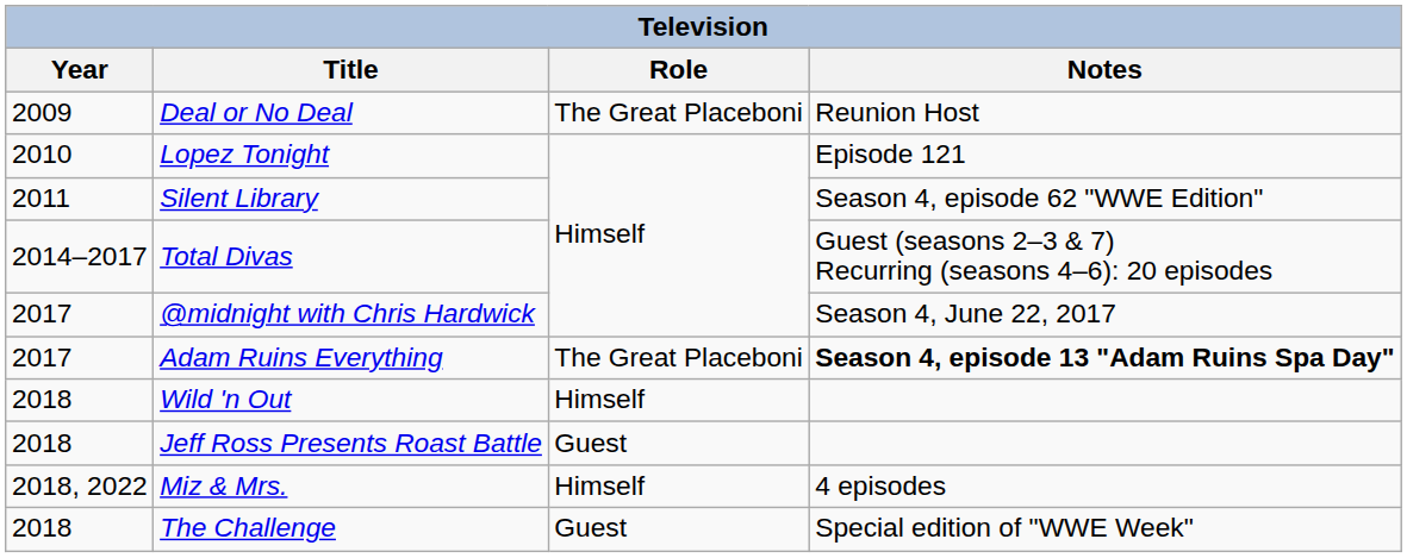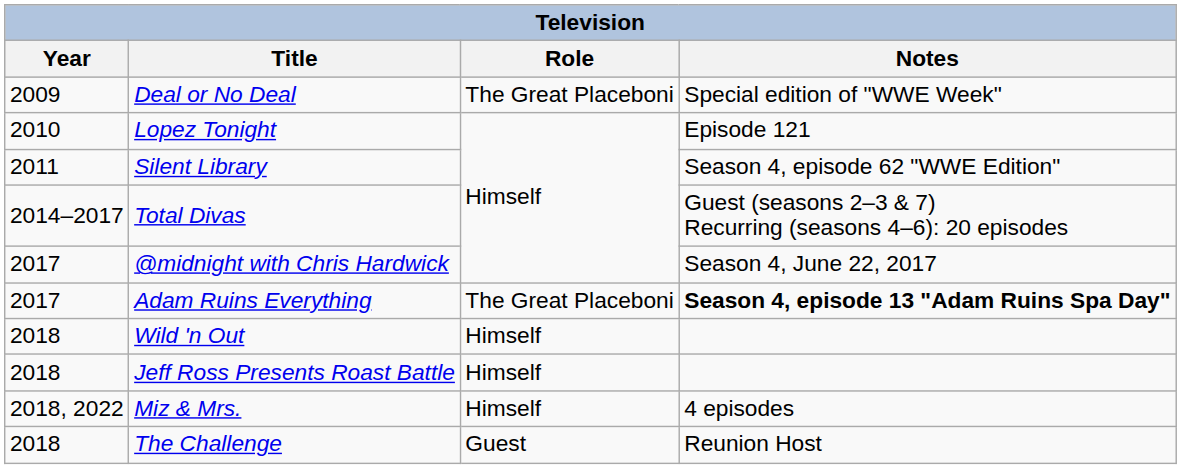Deal or No Deal | Notes: Reunion Host -> Special edition of "WWE Week"
Jeff Ross Presents Roast Battle | Role: Guest -> Himself
The Challenge | Notes: Special edition of "WWE Week" -> Reunion Host
